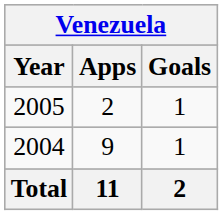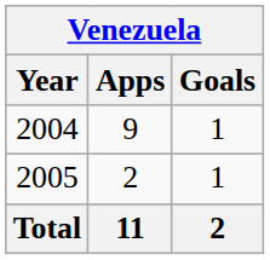rows swapped: 2004 <-> 2005
